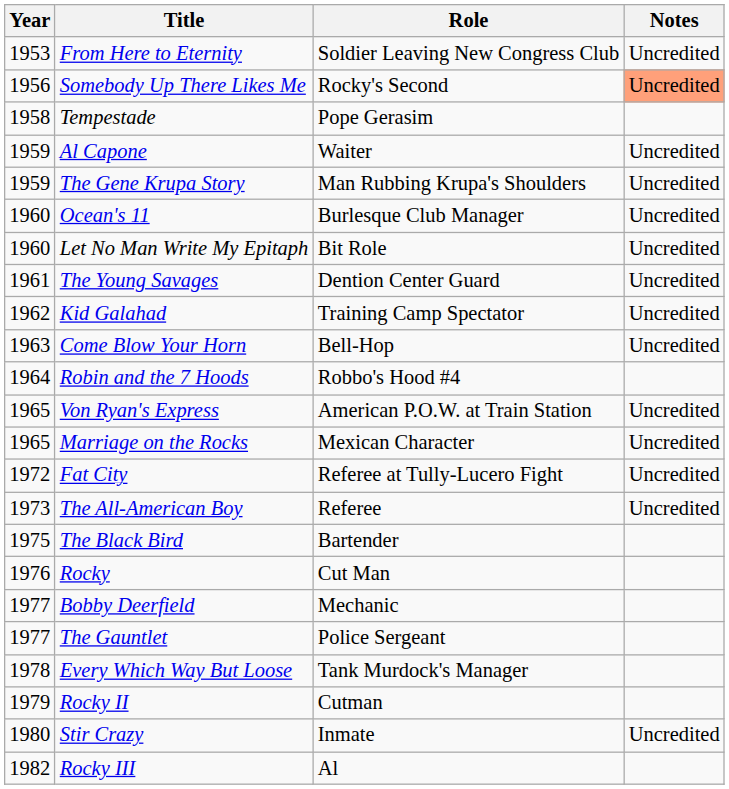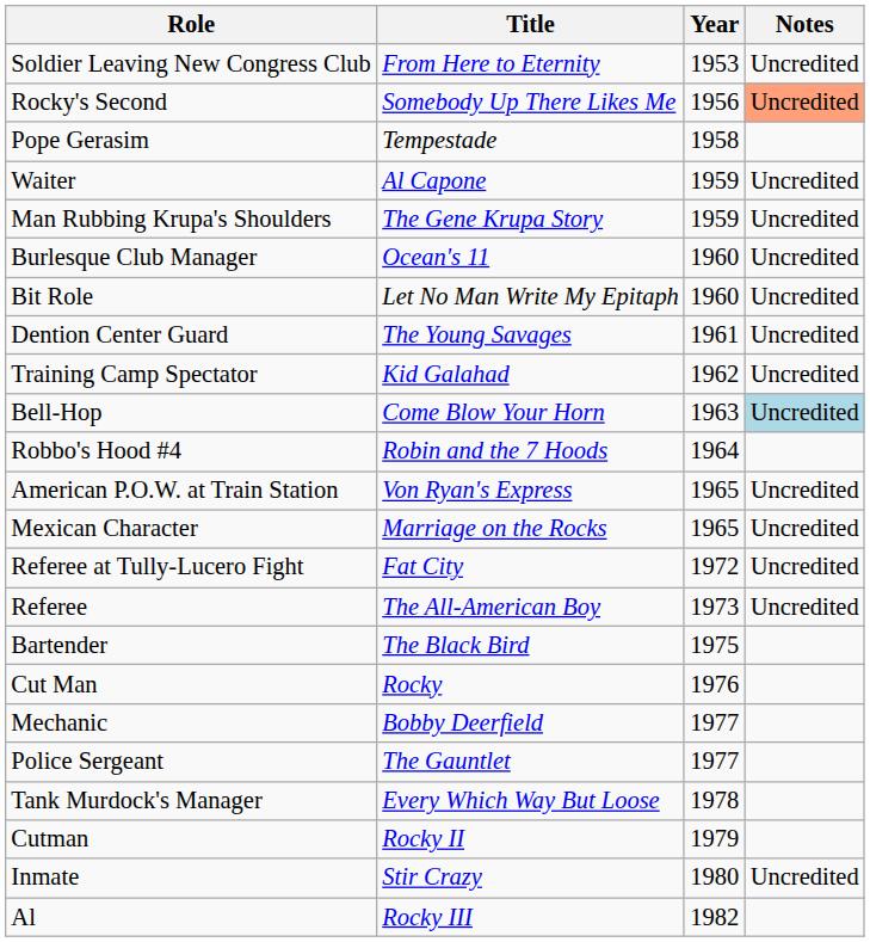columns swapped: Year <-> Role
Come Blow Your Horn | Notes: no background -> lightblue background
